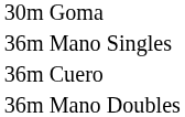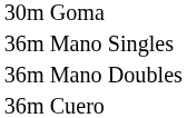rows swapped: 36m Mano Doubles <-> 36m Cuero
